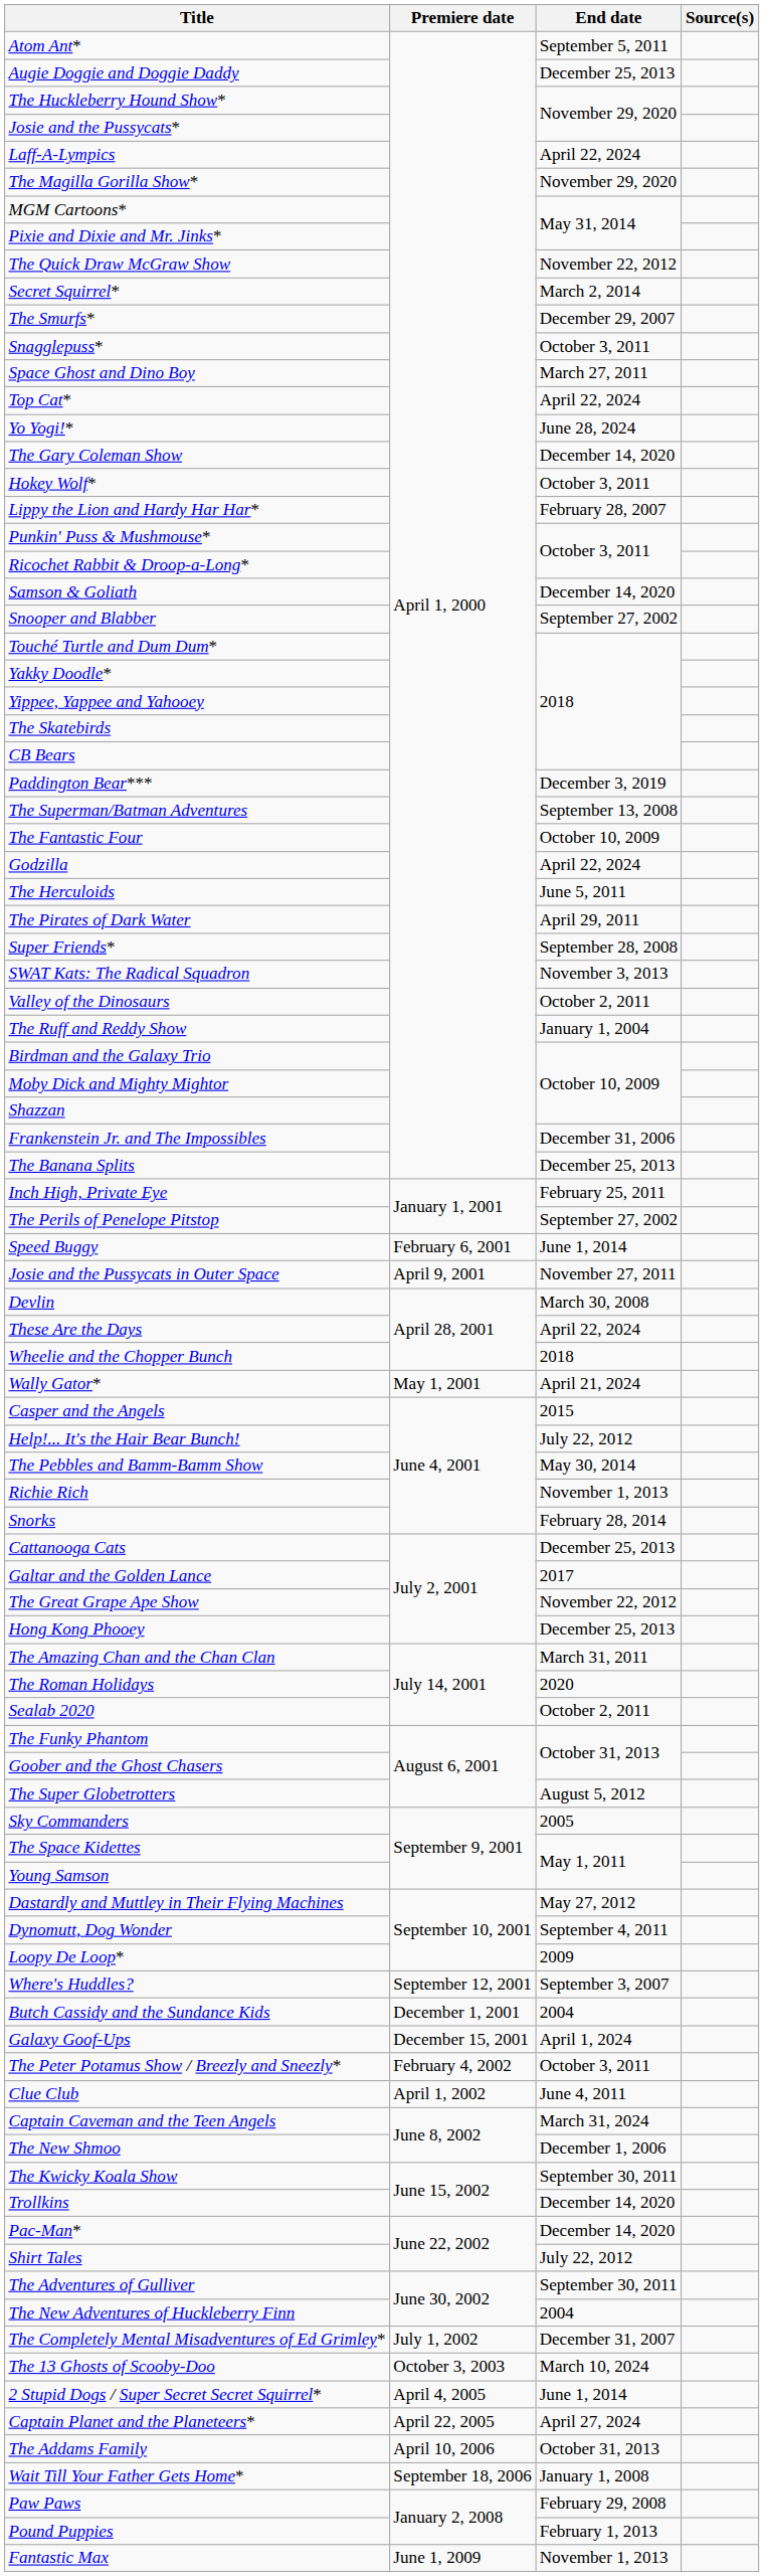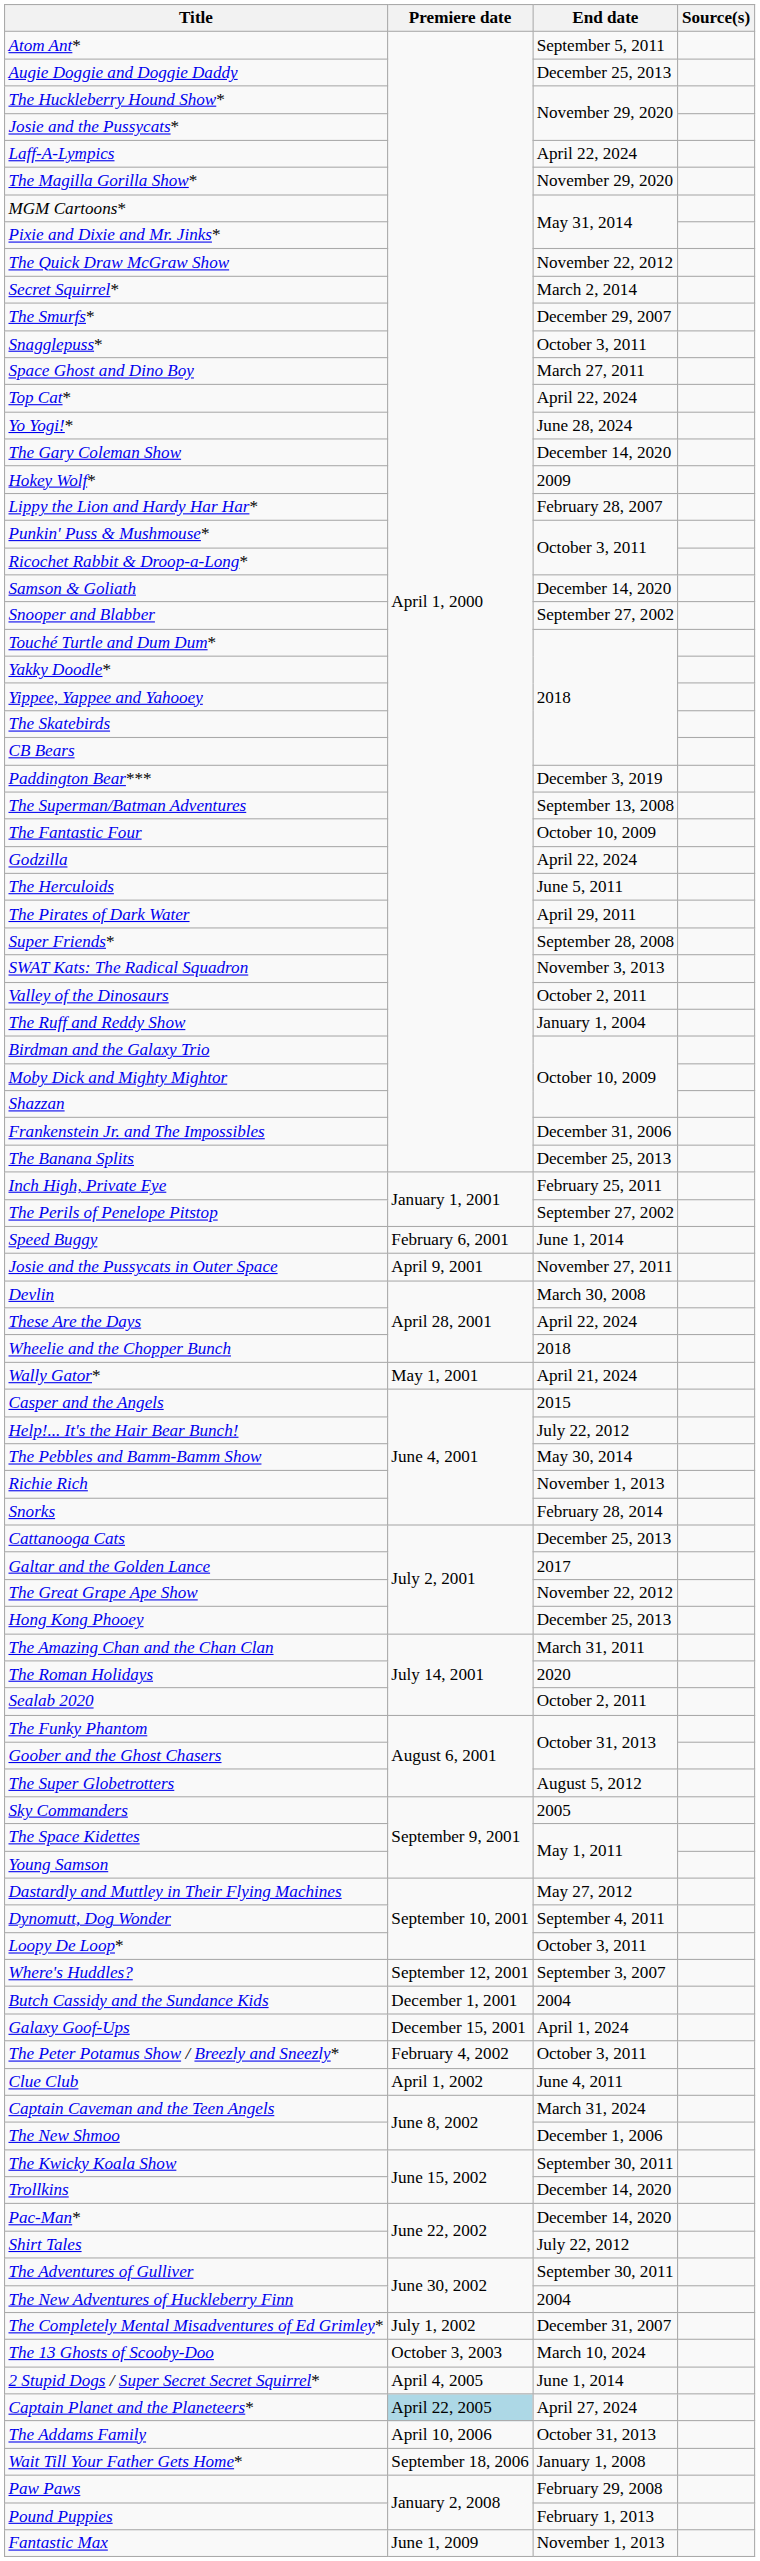Hokey Wolf* | End date: October 3, 2011 -> 2009
Loopy De Loop* | End date: 2009 -> October 3, 2011
Captain Planet and the Planeteers* | Premiere date: no background -> lightblue background
